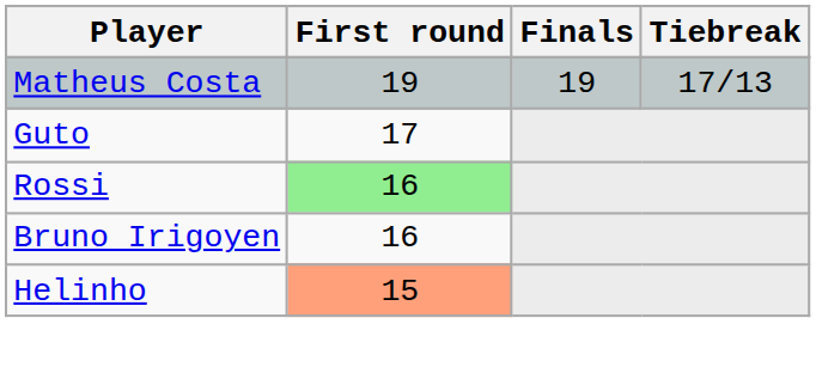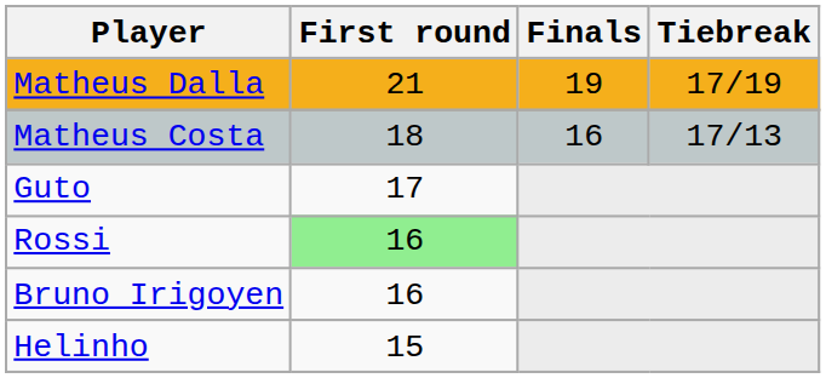+ row: Matheus Dalla | 21 | 19 | 17/19
Matheus Costa | First round: 19 -> 18
Matheus Costa | Finals: 19 -> 16
Helinho | First round: lightsalmon background -> no background
